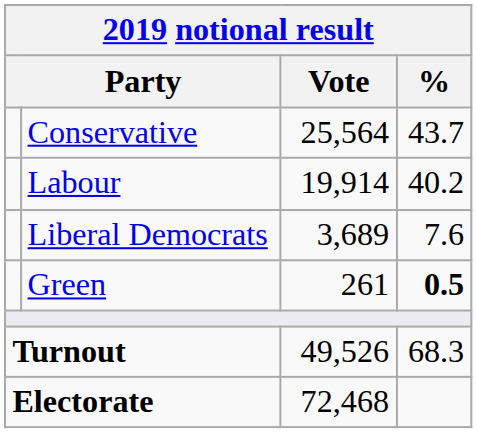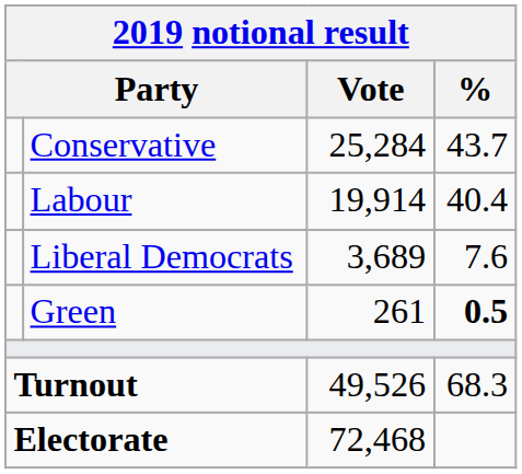Conservative | Vote: 25,564 -> 25,284
Labour | %: 40.2 -> 40.4
